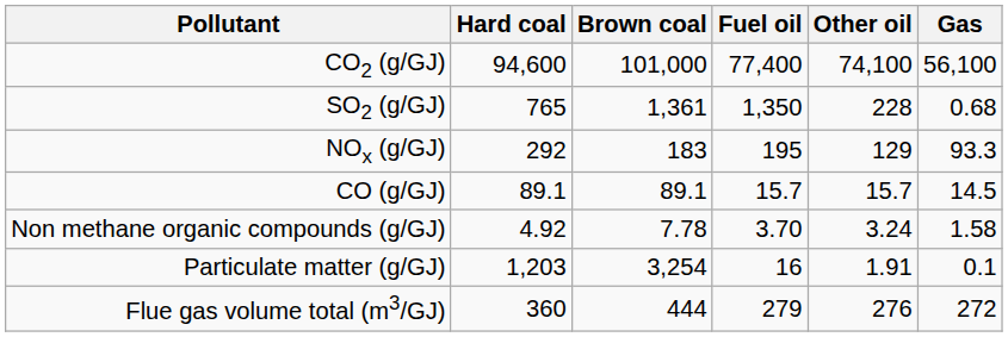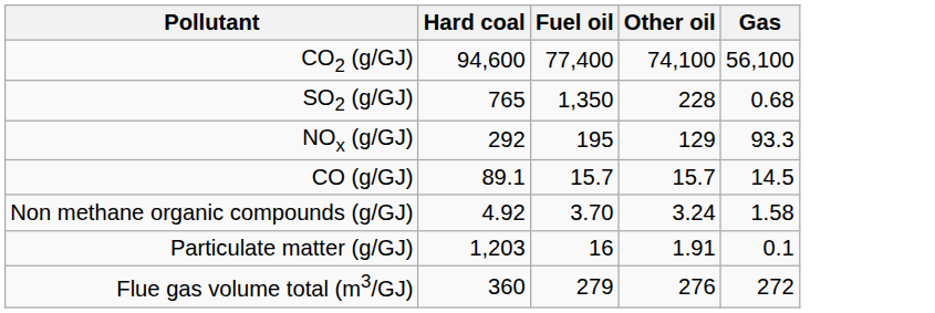- column: Brown coal | 101,000 | 1,361 | 183 | 89.1 | 7.78 | 3,254 | 444
